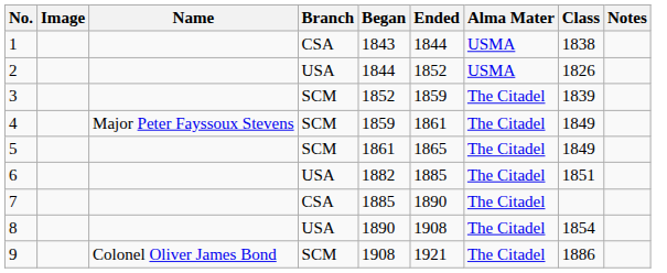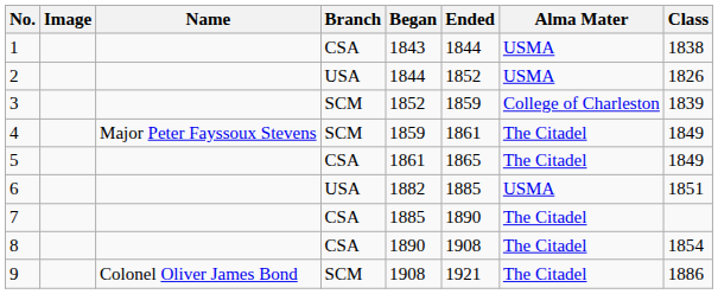- column: Notes
3 | Alma Mater: The Citadel -> College of Charleston
5 | Branch: SCM -> CSA
6 | Alma Mater: The Citadel -> USMA
8 | Branch: USA -> CSA
